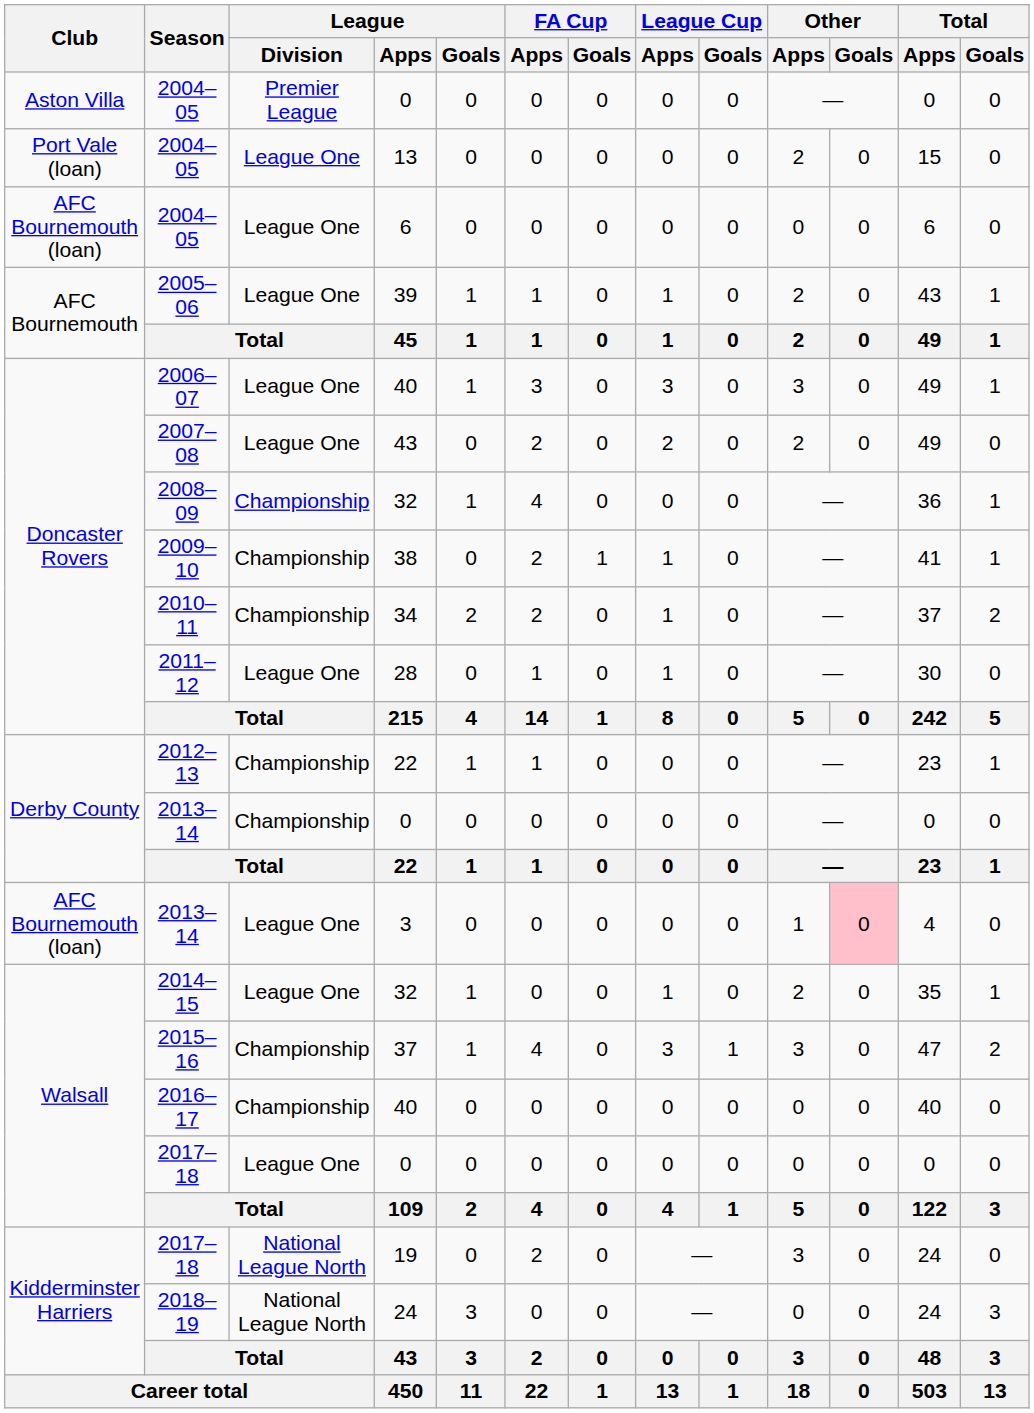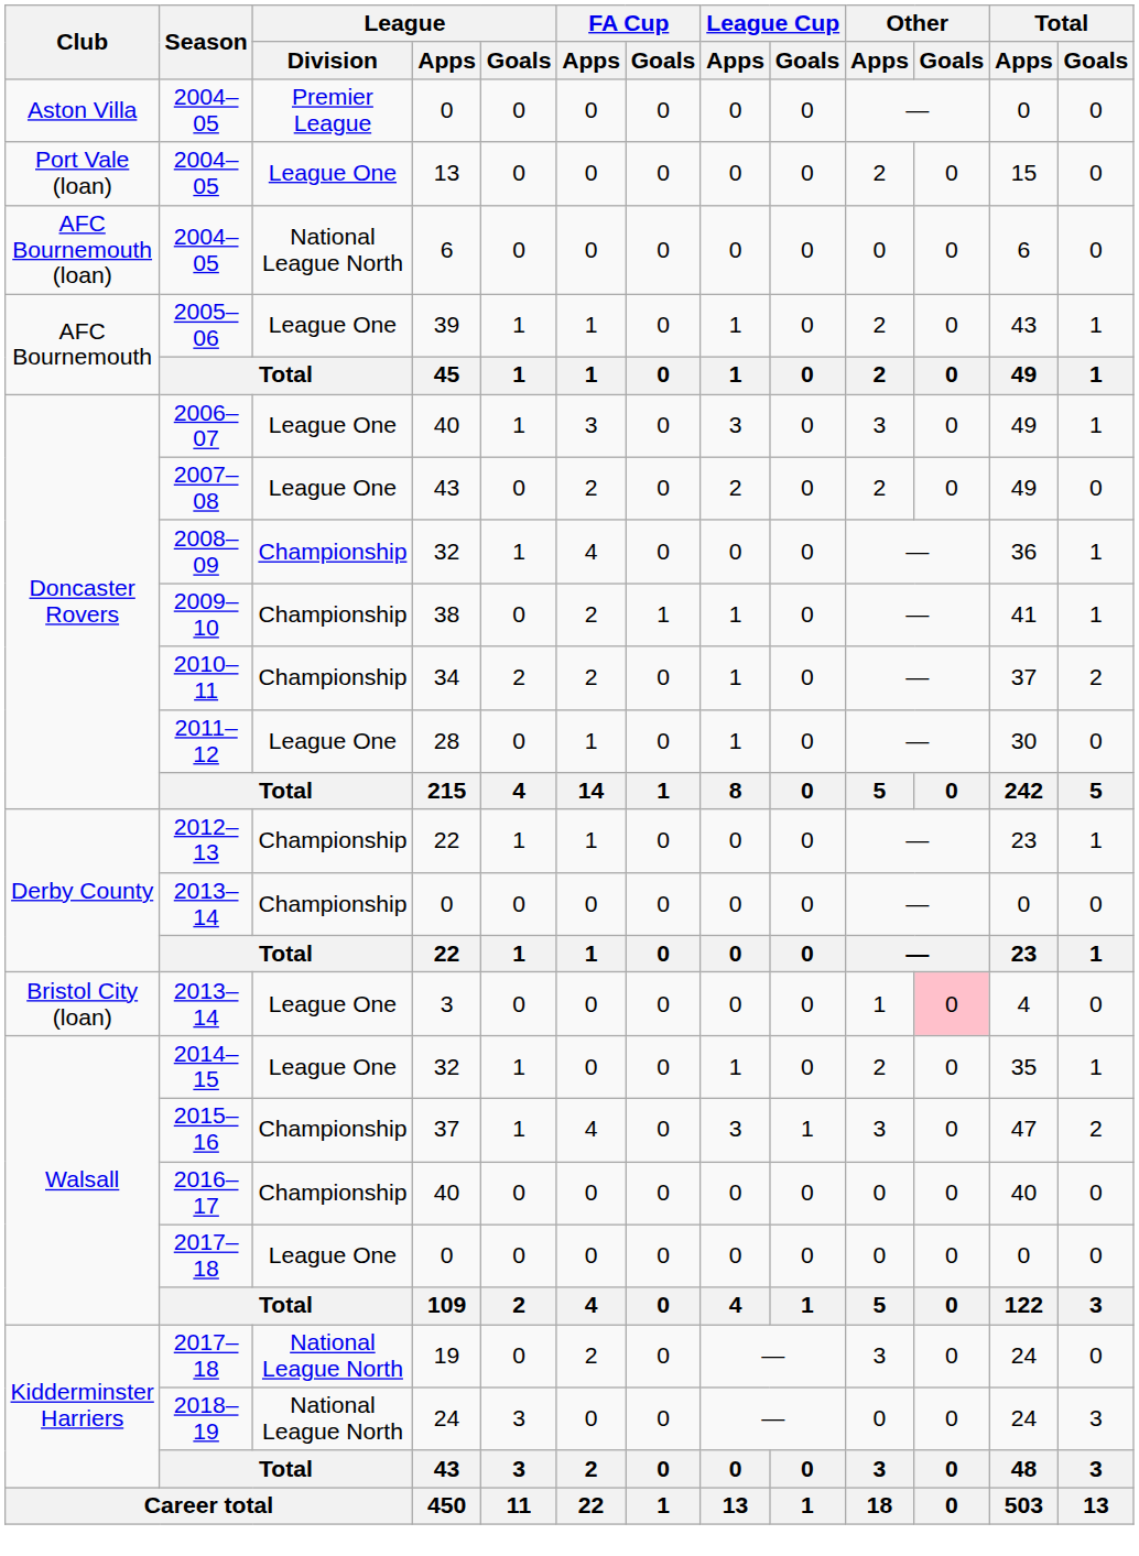2004–05 / 6 | League / Division: League One -> National League North
2013–14 / 3 | Club: AFC Bournemouth (loan) -> Bristol City (loan)
